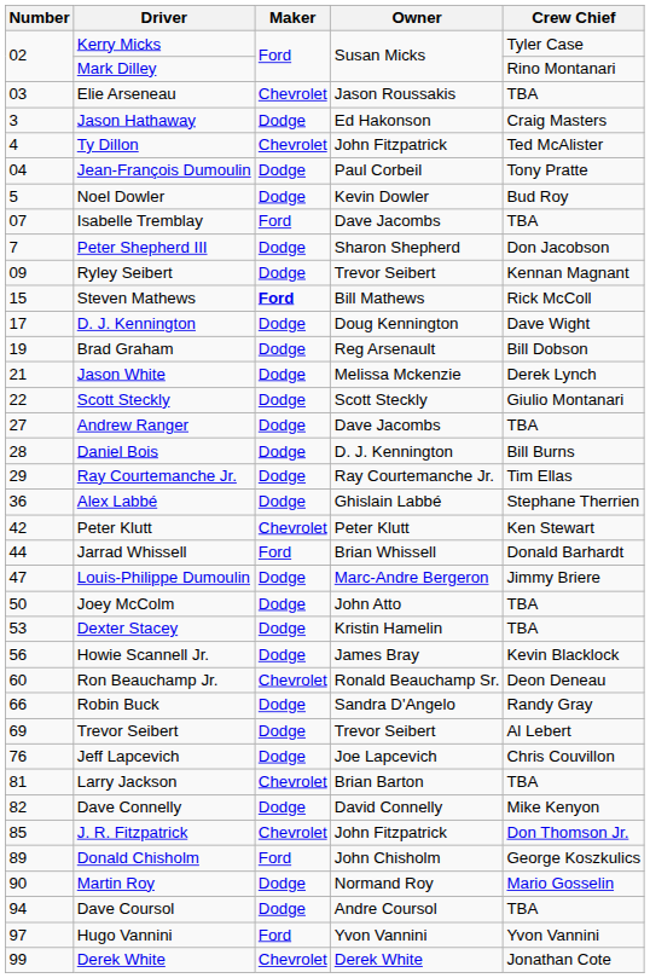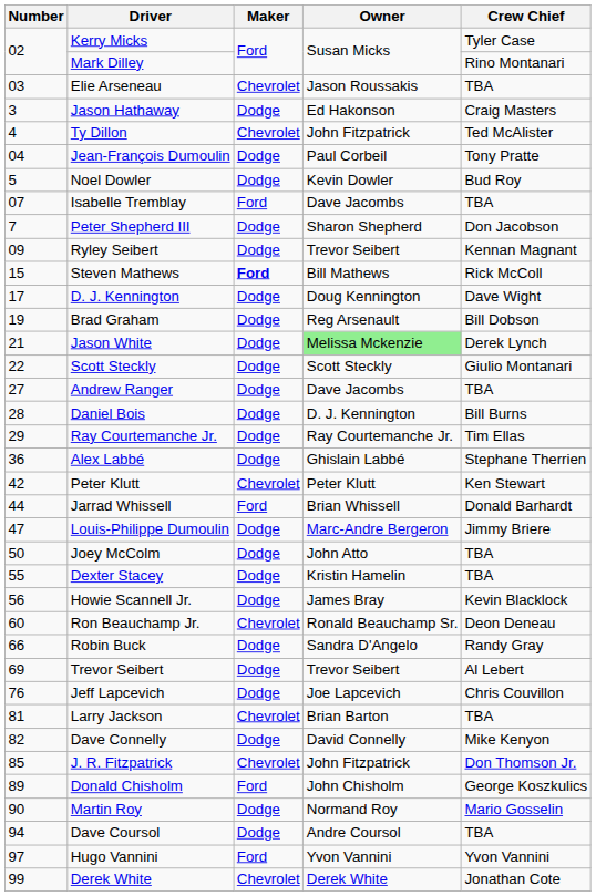Jason White | Owner: no background -> lightgreen background
Dexter Stacey | Number: 53 -> 55
